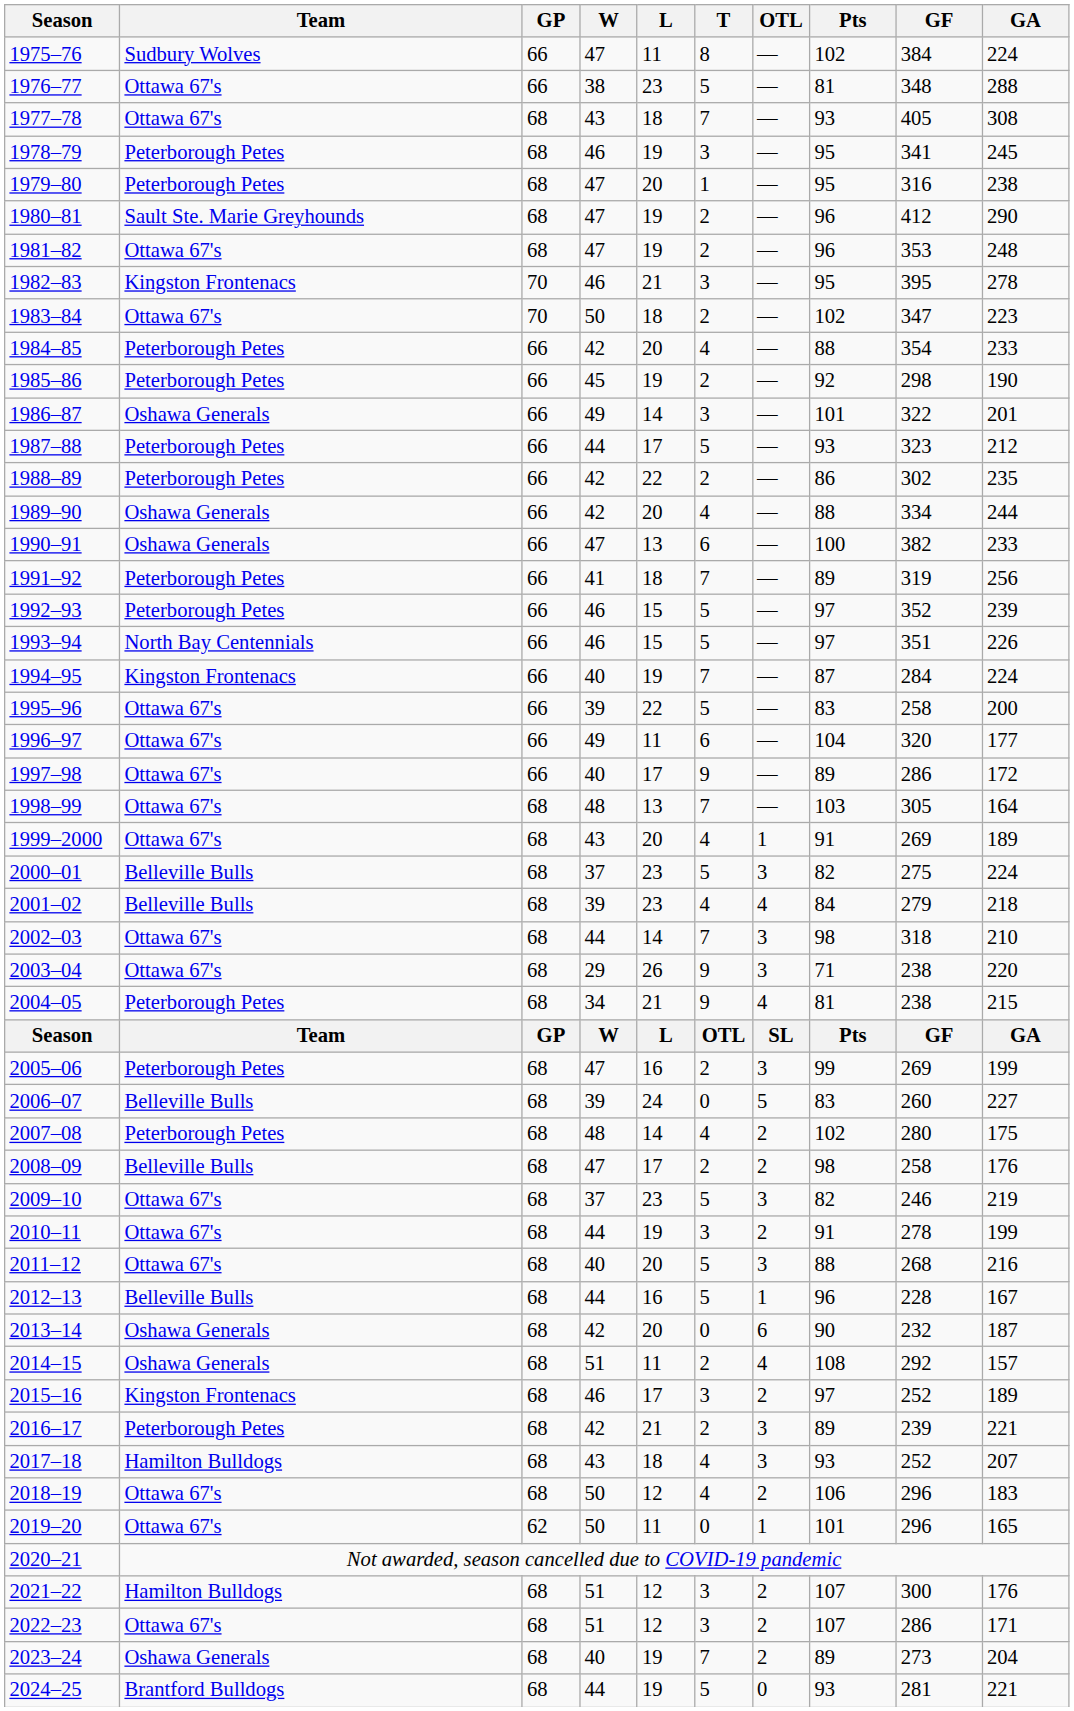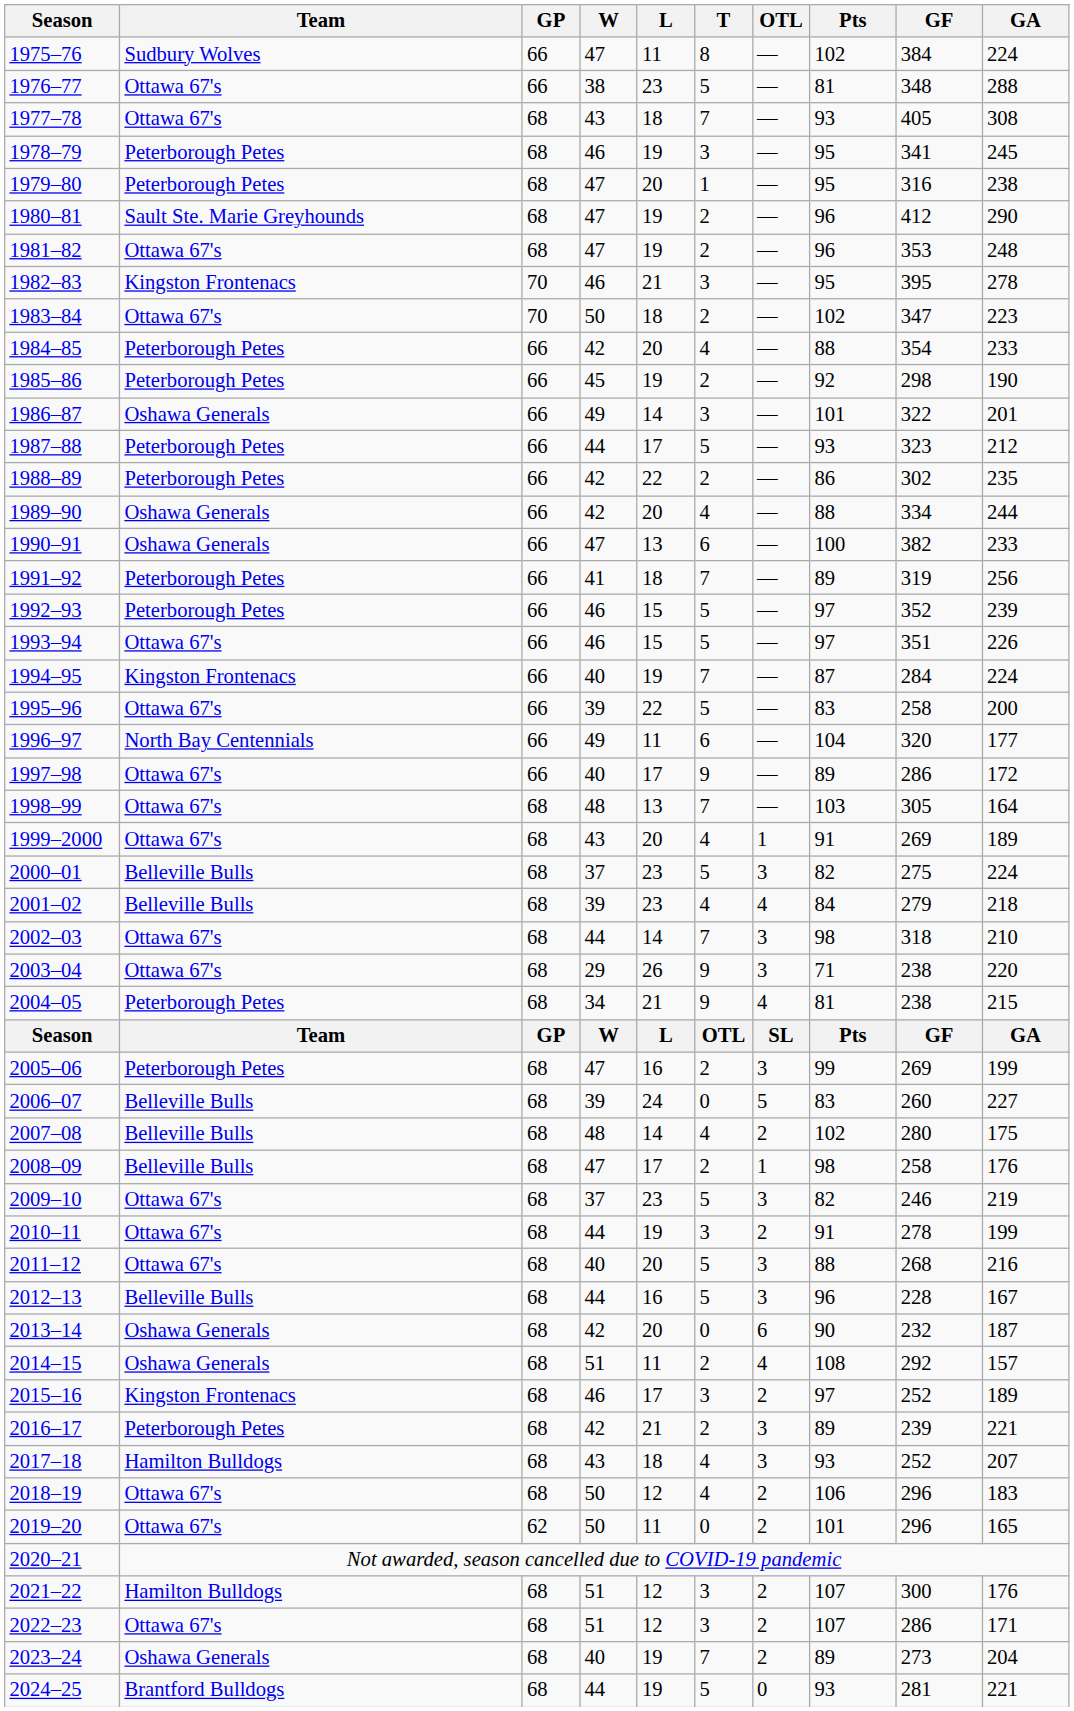1993–94 | Team: North Bay Centennials -> Ottawa 67's
1996–97 | Team: Ottawa 67's -> North Bay Centennials
2007–08 | Team: Peterborough Petes -> Belleville Bulls
2008–09 | OTL: 2 -> 1
2012–13 | OTL: 1 -> 3
2019–20 | OTL: 1 -> 2
